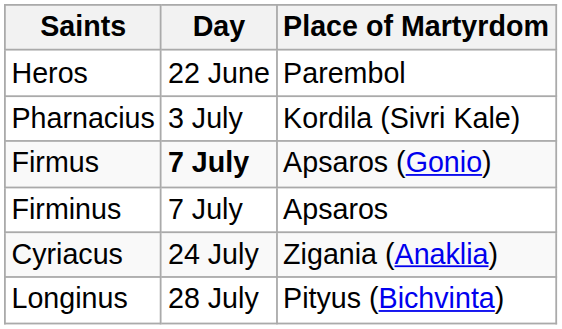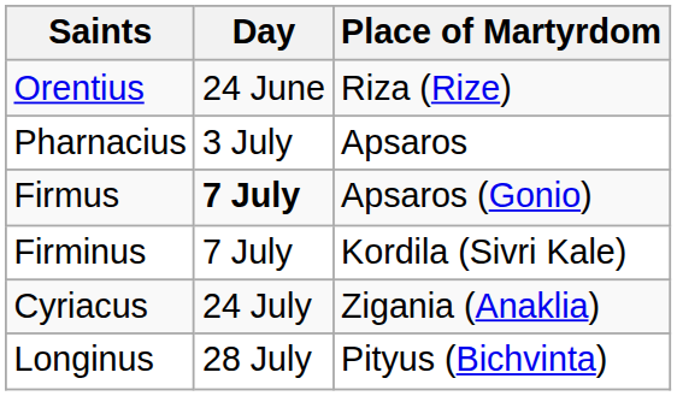- row: Heros | 22 June | Parembol
+ row: Orentius | 24 June | Riza (Rize)
Pharnacius | Place of Martyrdom: Kordila (Sivri Kale) -> Apsaros
Firminus | Place of Martyrdom: Apsaros -> Kordila (Sivri Kale)
